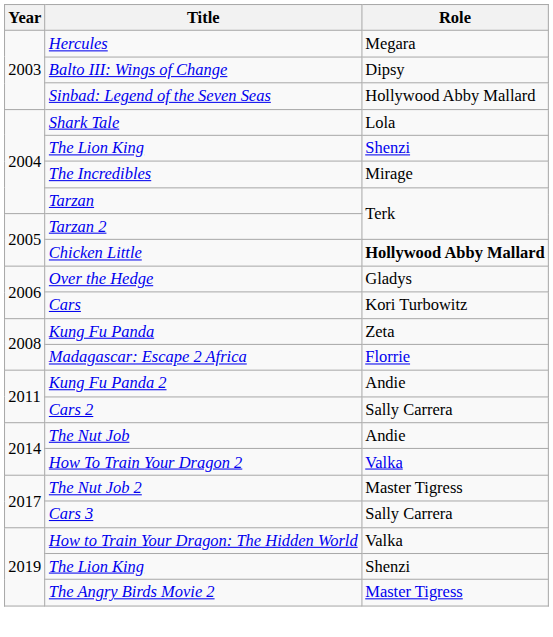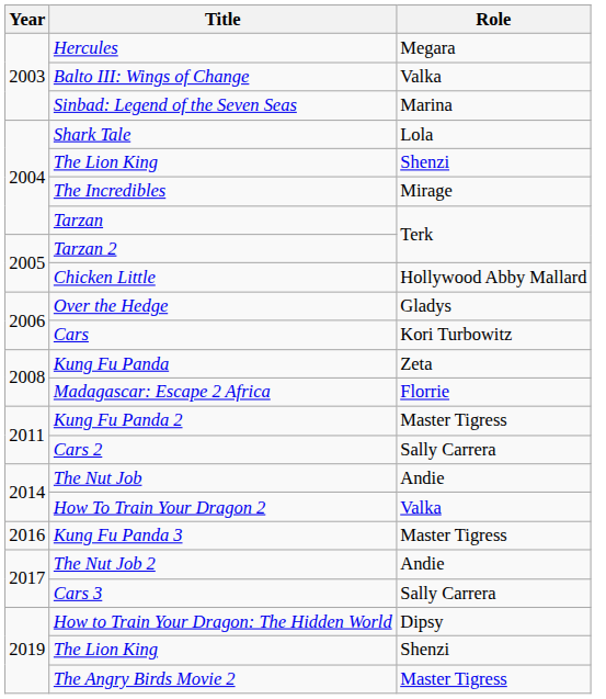Balto III: Wings of Change | Role: Dipsy -> Valka
Sinbad: Legend of the Seven Seas | Role: Hollywood Abby Mallard -> Marina
Chicken Little | Role: bold -> normal
Kung Fu Panda 2 | Role: Andie -> Master Tigress
+ row: 2016 | Kung Fu Panda 3 | Master Tigress
The Nut Job 2 | Role: Master Tigress -> Andie
How to Train Your Dragon: The Hidden World | Role: Valka -> Dipsy
